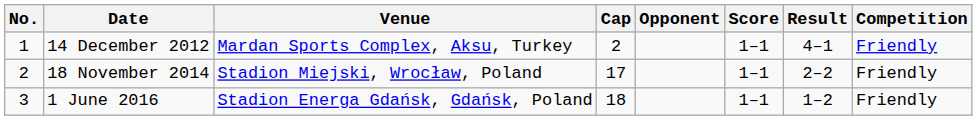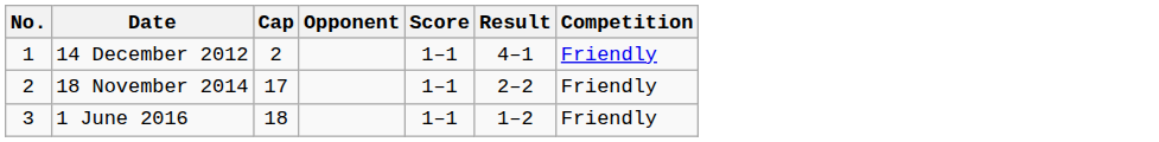- column: Venue | Mardan Sports Complex, Aksu, Turkey | Stadion Miejski, Wrocław, Poland | Stadion Energa Gdańsk, Gdańsk, Poland
